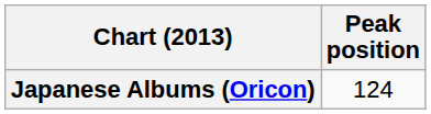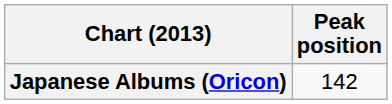Japanese Albums (Oricon) | Peak position: 124 -> 142
